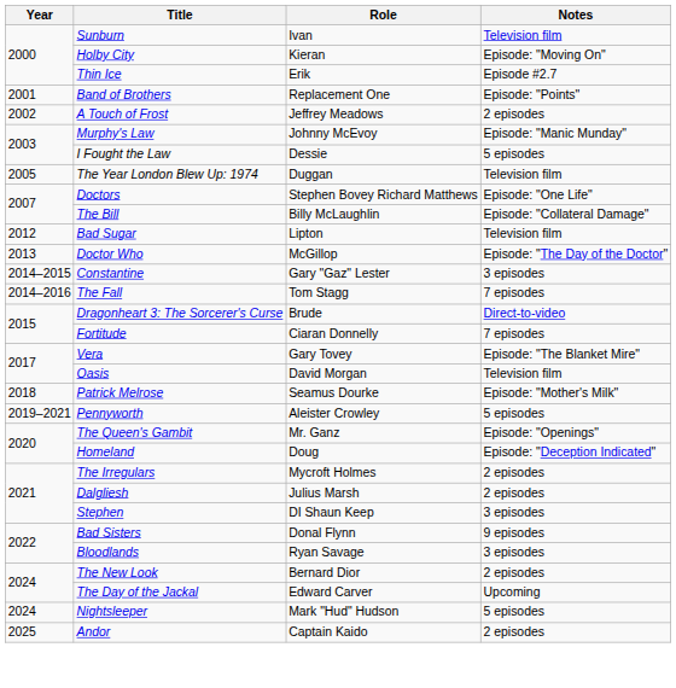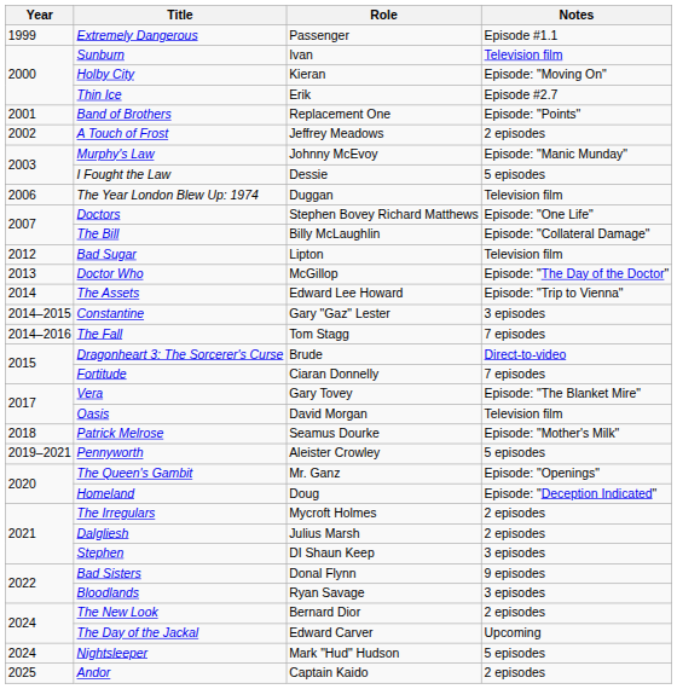+ row: 1999 | Extremely Dangerous | Passenger | Episode #1.1
The Year London Blew Up: 1974 | Year: 2005 -> 2006
+ row: 2014 | The Assets | Edward Lee Howard | Episode: "Trip to Vienna"
